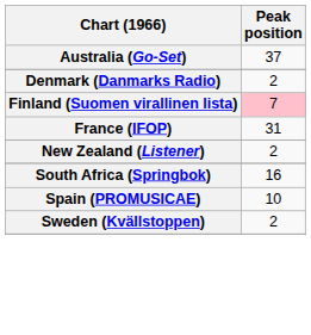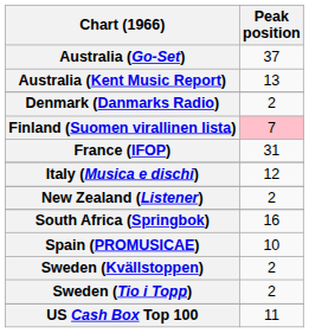+ row: Australia (Kent Music Report) | 13
+ row: Italy (Musica e dischi) | 12
+ row: Sweden (Tio i Topp) | 2
+ row: US Cash Box Top 100 | 11
